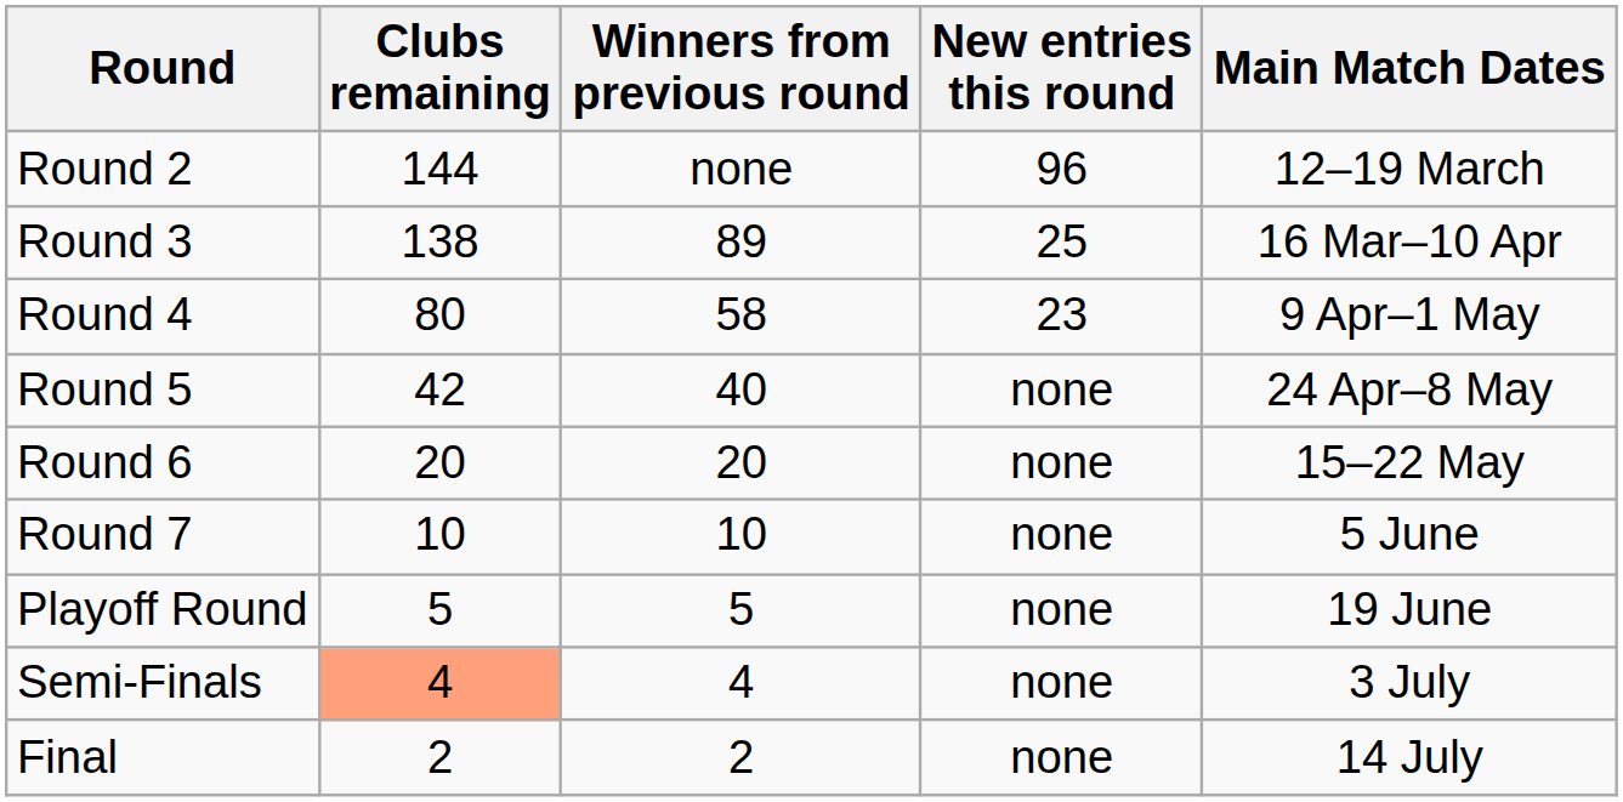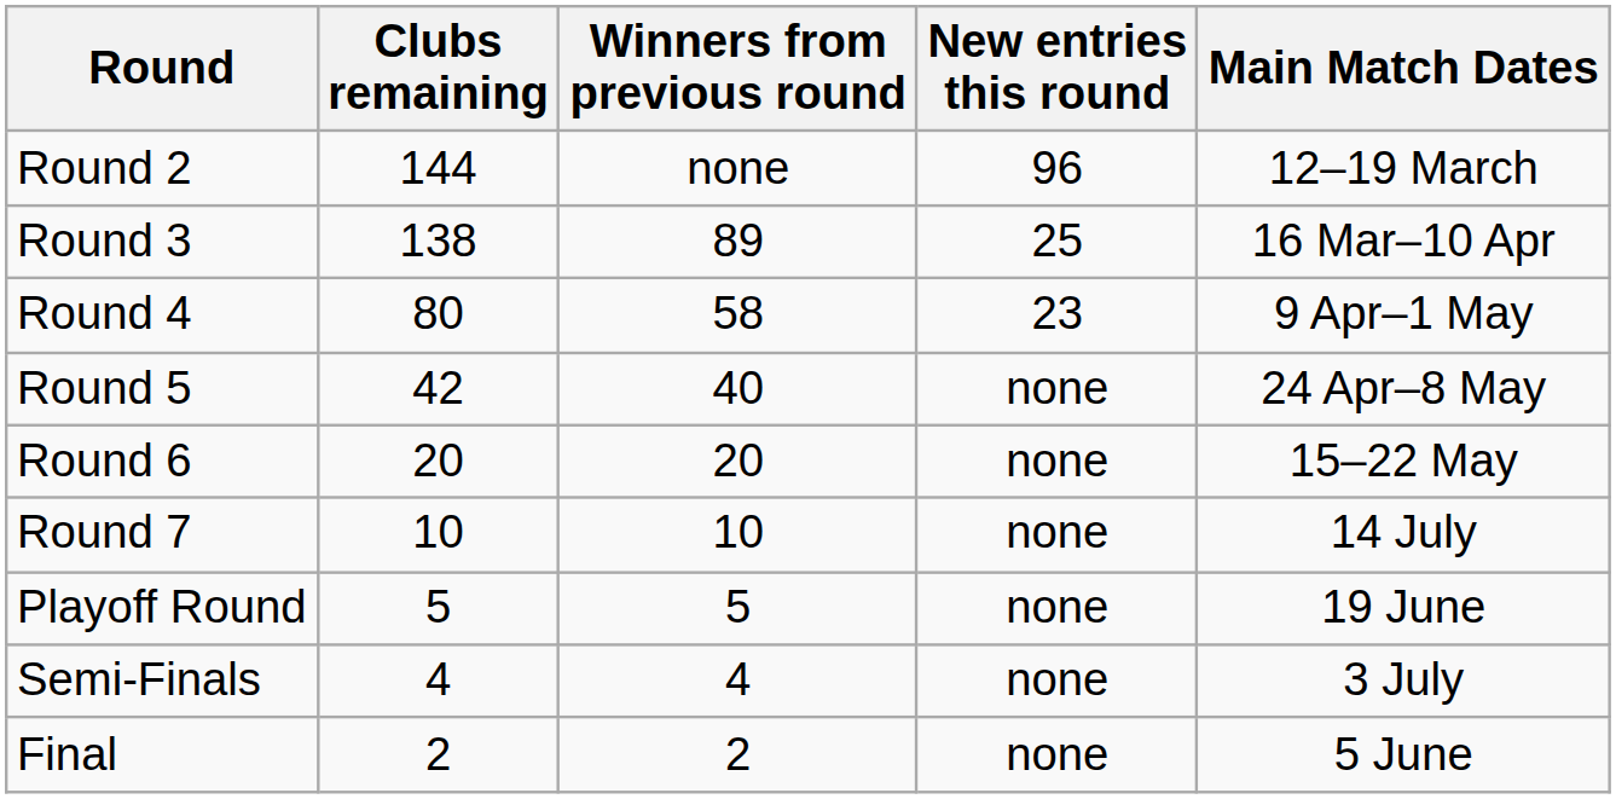Round 7 | Main Match Dates: 5 June -> 14 July
Semi-Finals | Clubs remaining: lightsalmon background -> no background
Final | Main Match Dates: 14 July -> 5 June
